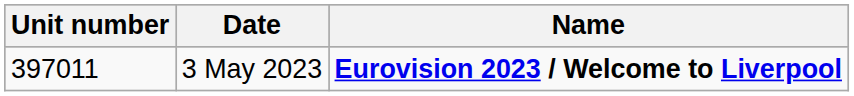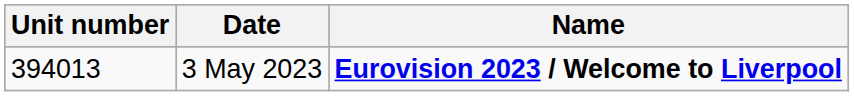3 May 2023 | Unit number: 397011 -> 394013
